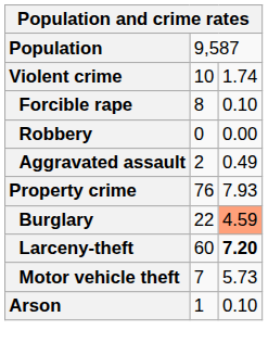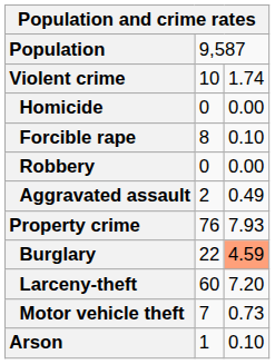+ row: Homicide | 0 | 0.00
Larceny-theft | column 3: bold -> normal
Motor vehicle theft | column 3: 5.73 -> 0.73
